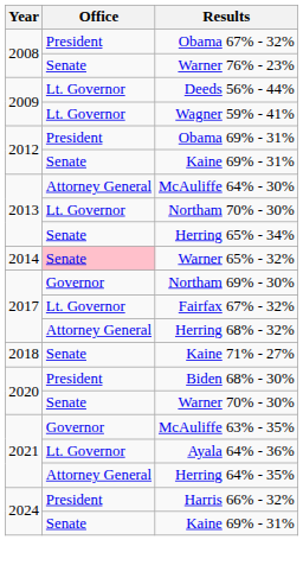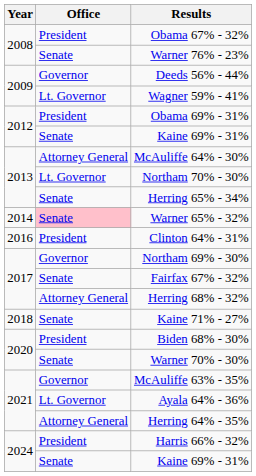Deeds 56% - 44% | Office: Lt. Governor -> Governor
+ row: 2016 | President | Clinton 64% - 31%
Fairfax 67% - 32% | Office: Lt. Governor -> Senate
